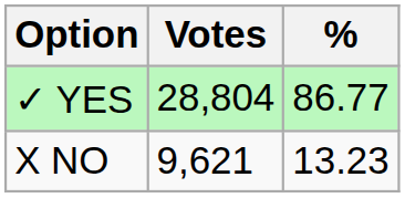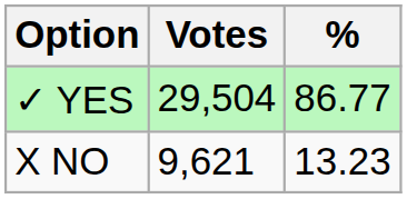✓ YES | Votes: 28,804 -> 29,504
